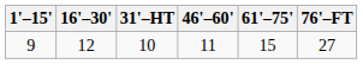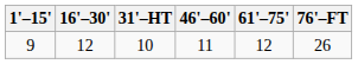9 | 61'–75': 15 -> 12
9 | 76'–FT: 27 -> 26
